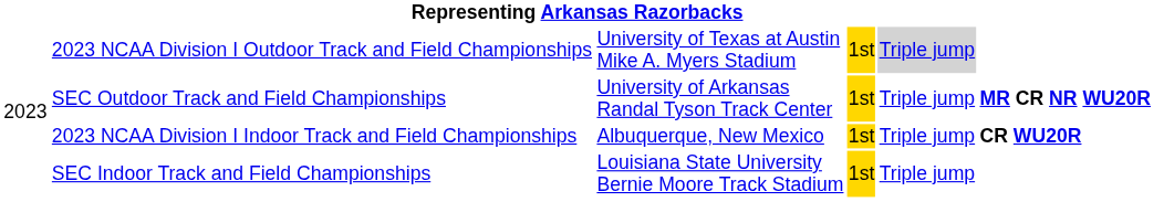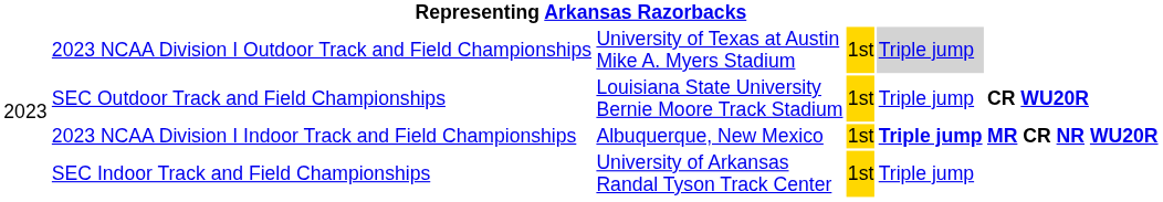SEC Outdoor Track and Field Championships | column 3: University of Arkansas Randal Tyson Track Center -> Louisiana State University Bernie Moore Track Stadium
SEC Outdoor Track and Field Championships | column 6: MR CR NR WU20R -> CR WU20R
2023 NCAA Division I Indoor Track and Field Championships | column 5: normal -> bold
2023 NCAA Division I Indoor Track and Field Championships | column 6: CR WU20R -> MR CR NR WU20R
SEC Indoor Track and Field Championships | column 3: Louisiana State University Bernie Moore Track Stadium -> University of Arkansas Randal Tyson Track Center
